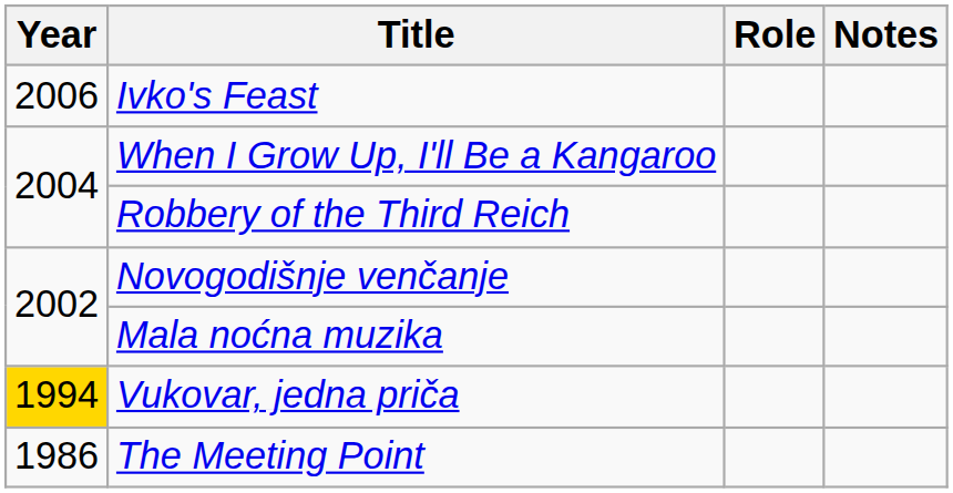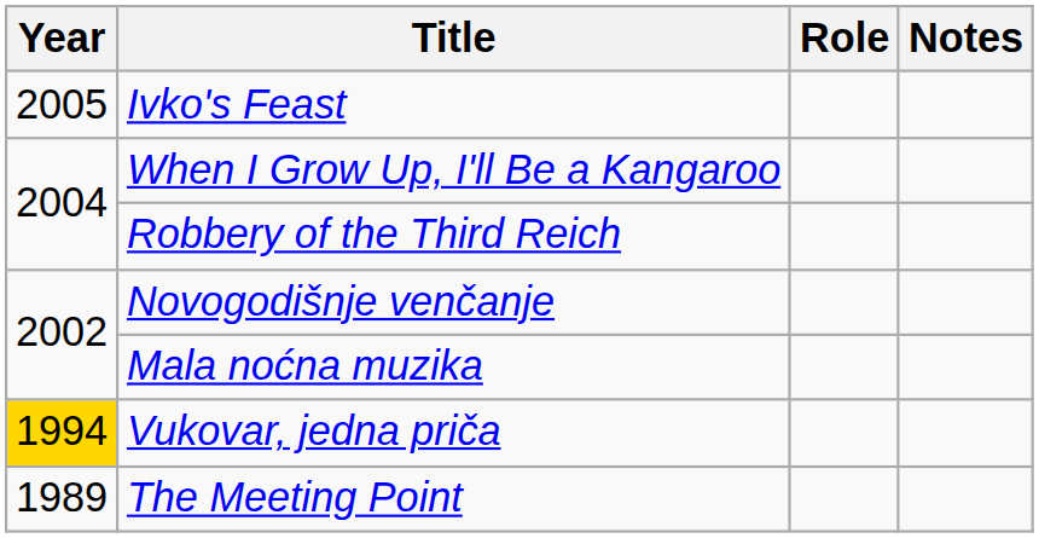Ivko's Feast | Year: 2006 -> 2005
The Meeting Point | Year: 1986 -> 1989
